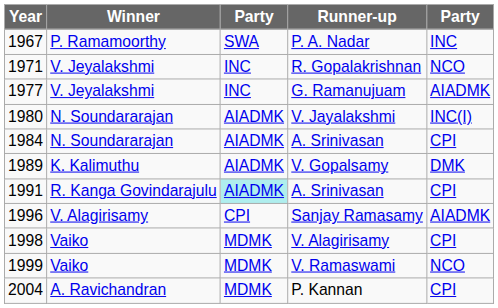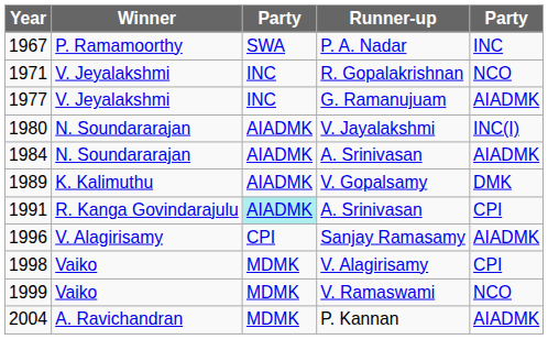1984 / A. Srinivasan | column 5: CPI -> AIADMK
P. Kannan | column 5: CPI -> AIADMK
